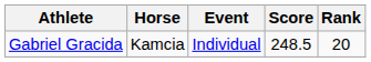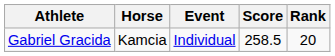Gabriel Gracida | Score: 248.5 -> 258.5
